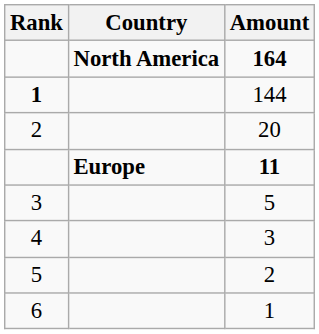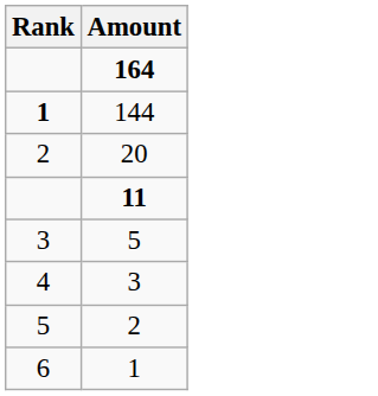- column: Country | North America | Europe
